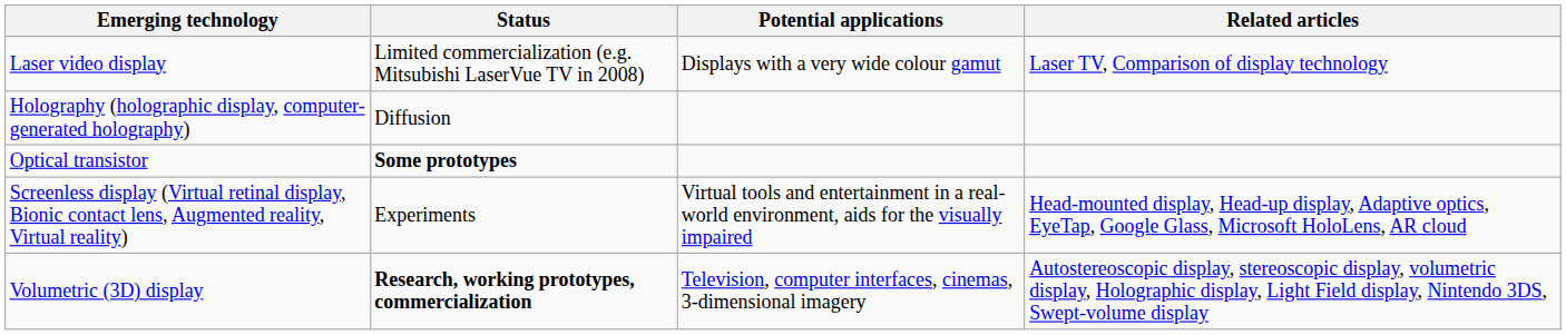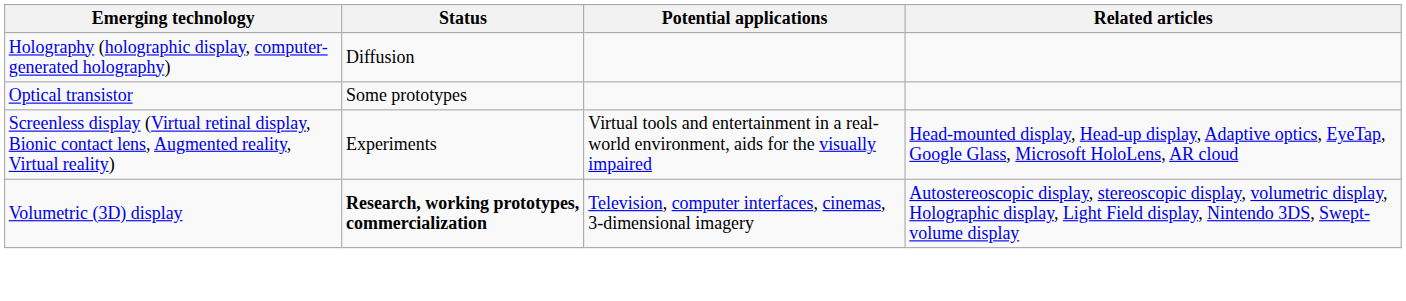- row: Laser video display | Limited commercialization (e.g. Mitsubishi LaserVue TV in 2008) | Displays with a very wide colour gamut | Laser TV, Comparison of display technology
Optical transistor | Status: bold -> normal
